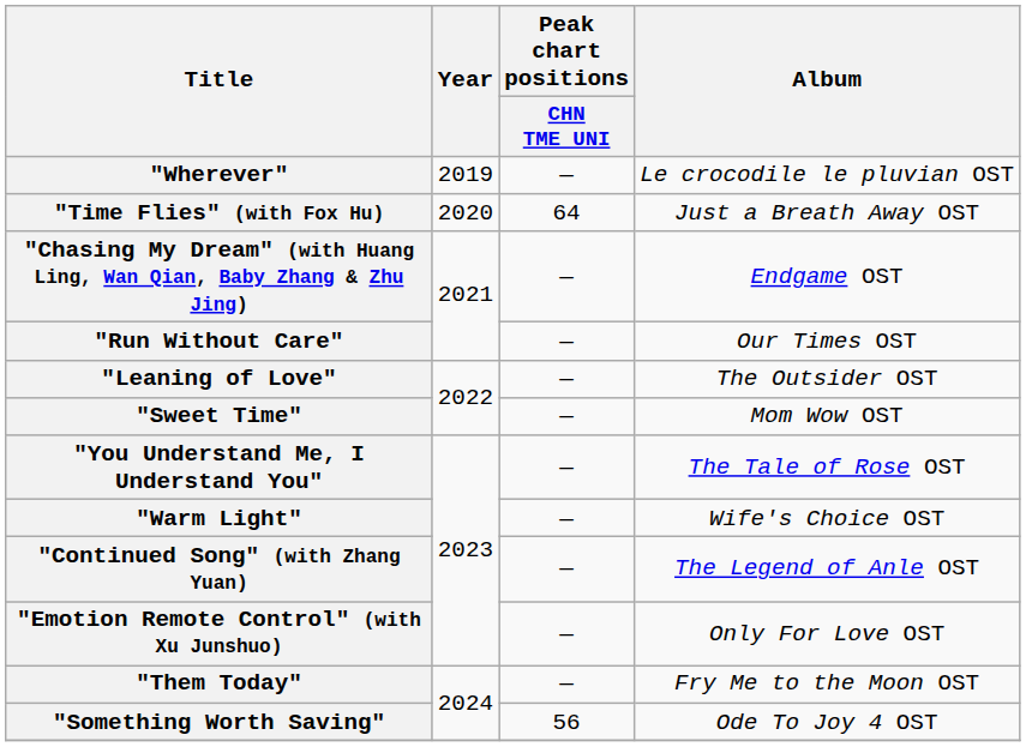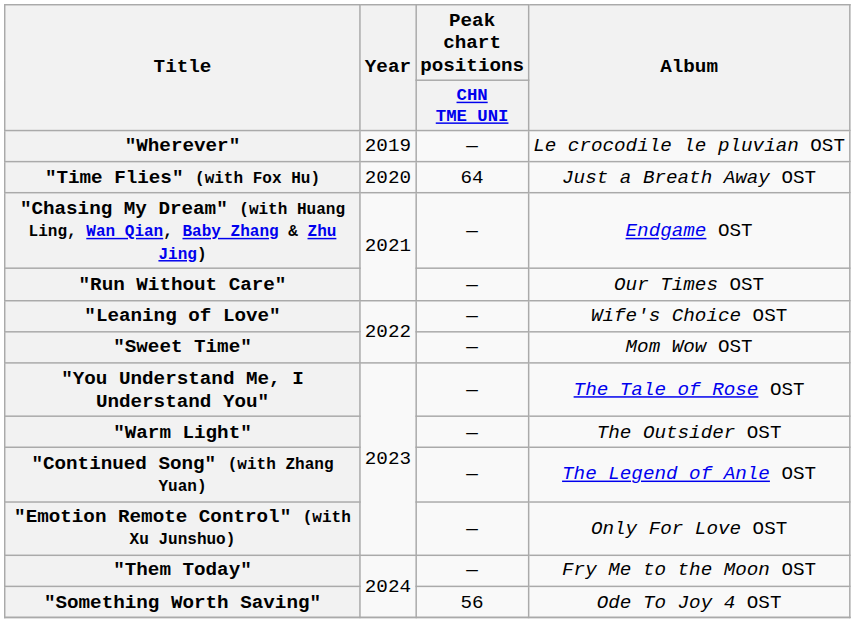"Leaning of Love" | Album: The Outsider OST -> Wife's Choice OST
"Warm Light" | Album: Wife's Choice OST -> The Outsider OST
